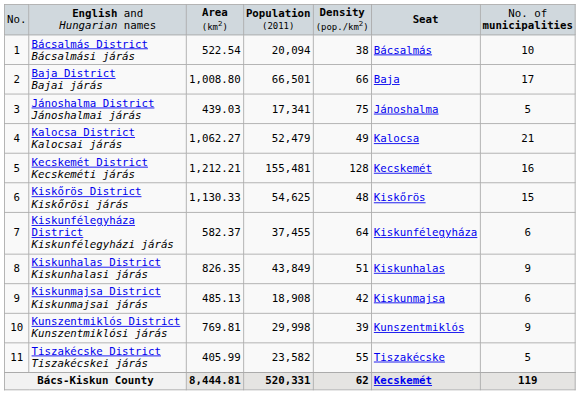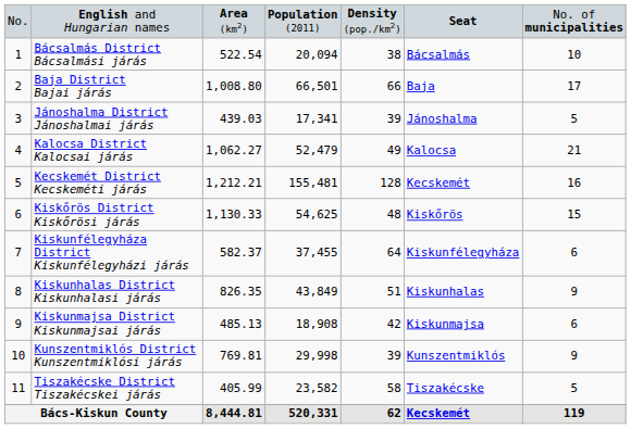Jánoshalma District Jánoshalmai járás | column 5: 75 -> 39
Tiszakécske District Tiszakécskei járás | column 5: 55 -> 58
